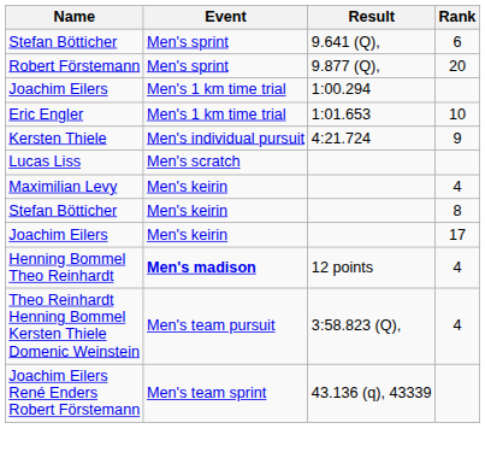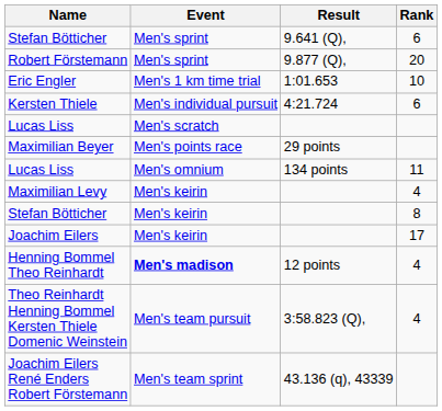- row: Joachim Eilers | Men's 1 km time trial | 1:00.294
Kersten Thiele | Rank: 9 -> 6
+ row: Maximilian Beyer | Men's points race | 29 points
+ row: Lucas Liss | Men's omnium | 134 points | 11
